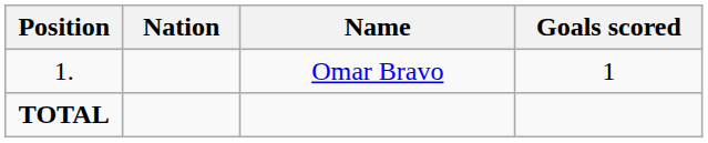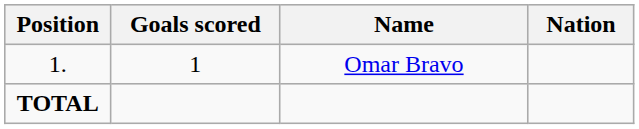columns swapped: Nation <-> Goals scored
